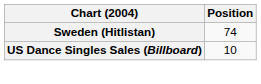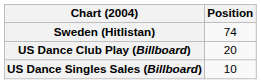+ row: US Dance Club Play (Billboard) | 20
